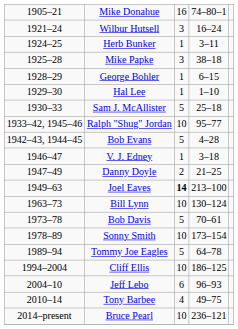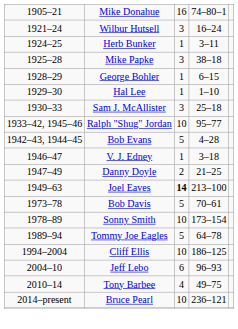Sam J. McAllister | column 3: 5 -> 3
- row: 1963–73 | Bill Lynn | 10 | 130–124
